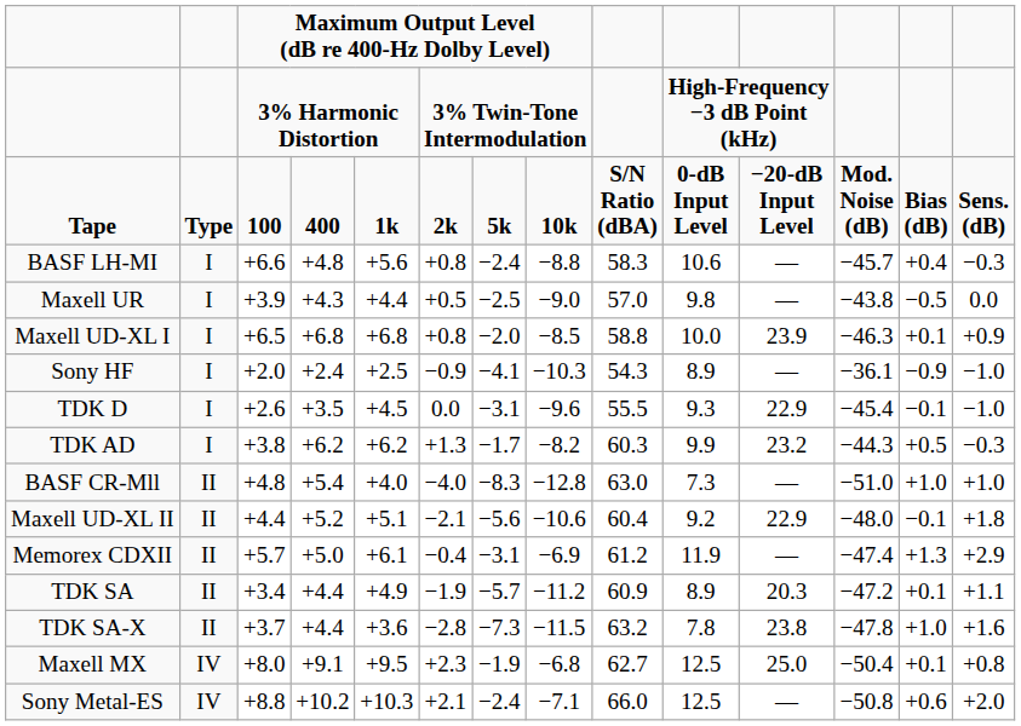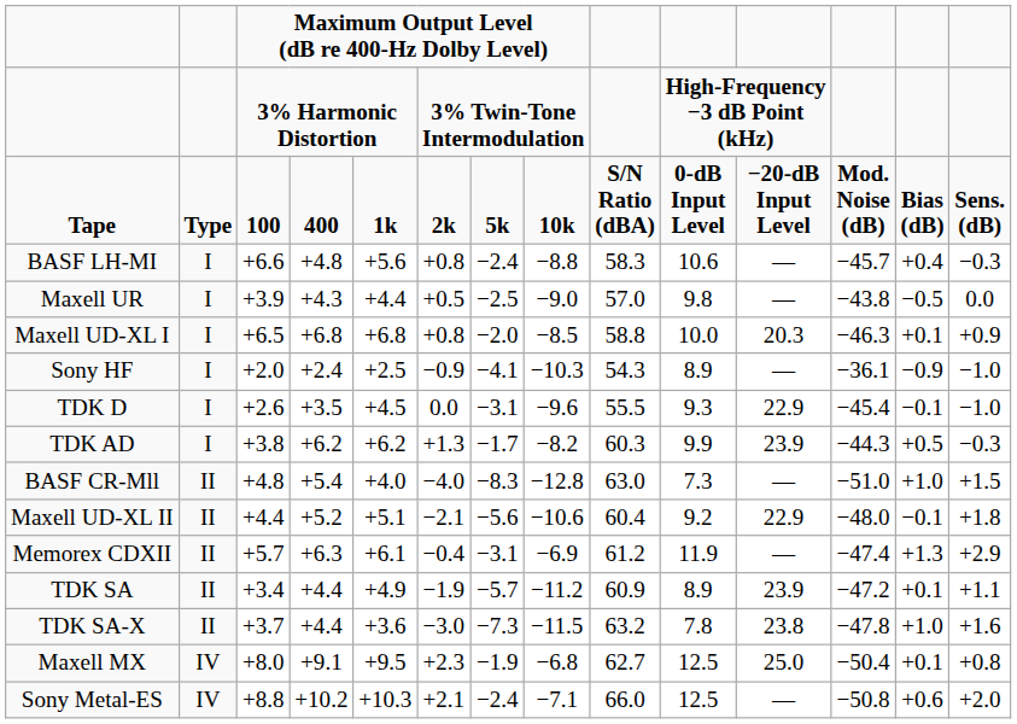Maxell UD-XL I | column 11: 23.9 -> 20.3
TDK AD | column 11: 23.2 -> 23.9
BASF CR-Mll | column 14: +1.0 -> +1.5
Memorex CDXII | column 4: +5.0 -> +6.3
TDK SA | column 11: 20.3 -> 23.9
TDK SA-X | column 6: −2.8 -> −3.0
